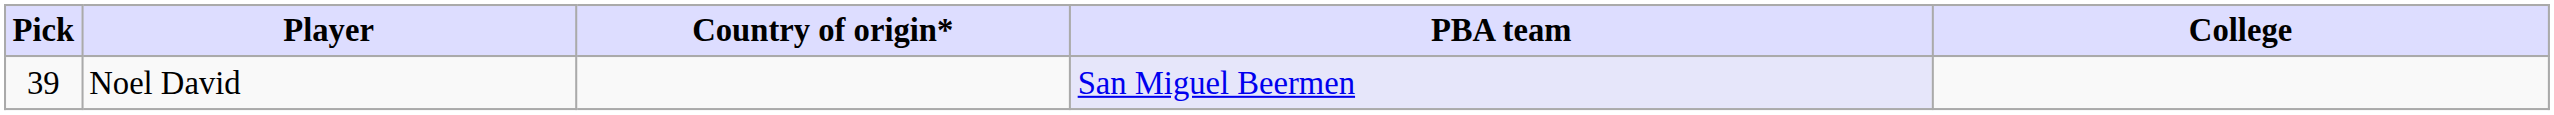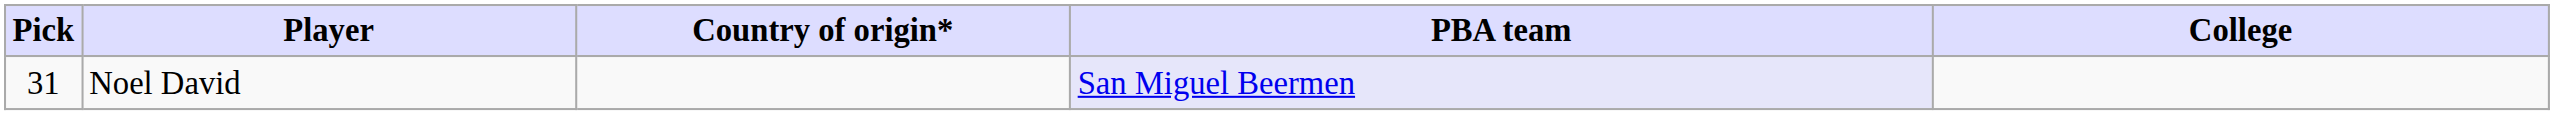Noel David | Pick: 39 -> 31
